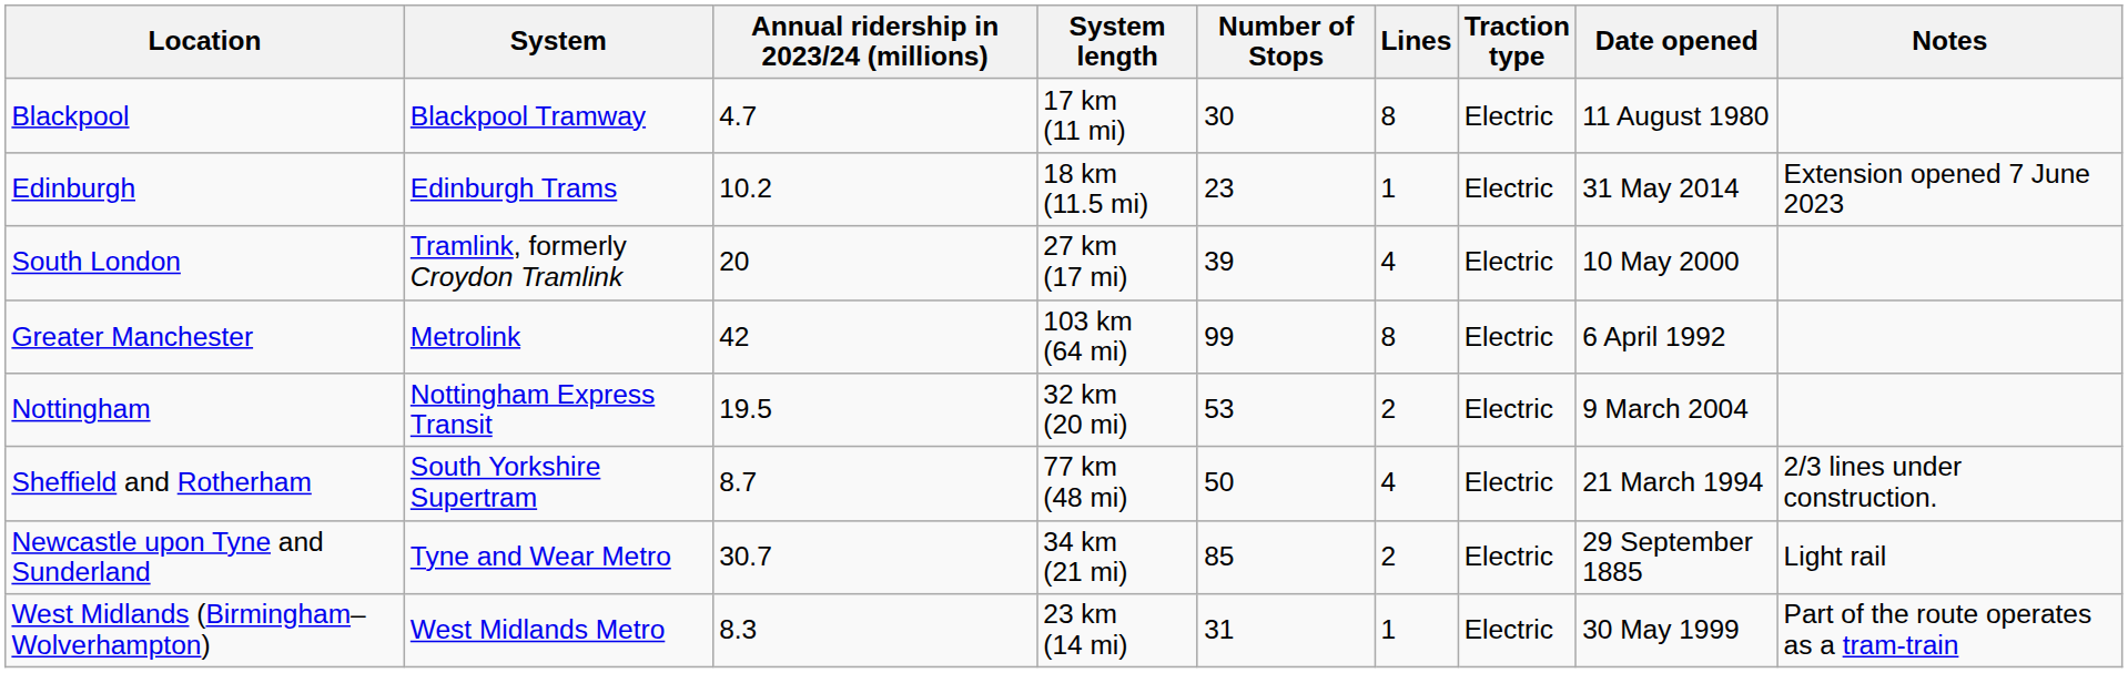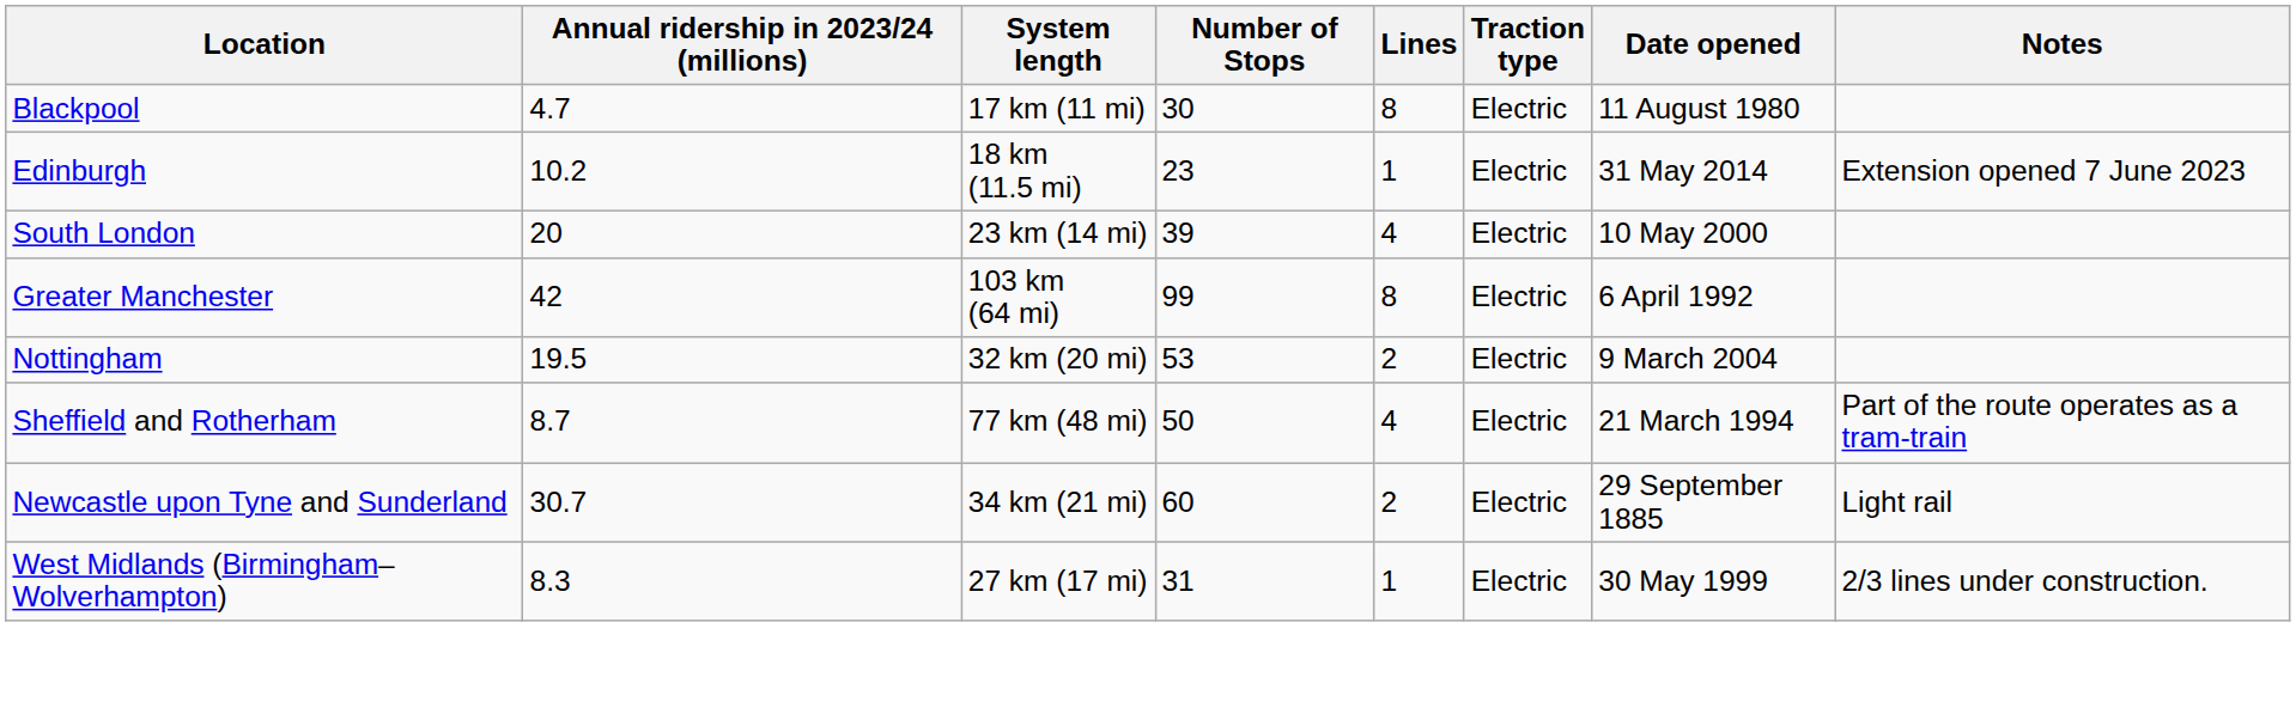- column: System | Blackpool Tramway | Edinburgh Trams | Tramlink, formerly Croydon Tramlink | Metrolink | Nottingham Express Transit | South Yorkshire Supertram | Tyne and Wear Metro | West Midlands Metro
South London | System length: 27 km (17 mi) -> 23 km (14 mi)
Sheffield and Rotherham | Notes: 2/3 lines under construction. -> Part of the route operates as a tram-train
Newcastle upon Tyne and Sunderland | Number of Stops: 85 -> 60
West Midlands (Birmingham–Wolverhampton) | System length: 23 km (14 mi) -> 27 km (17 mi)
West Midlands (Birmingham–Wolverhampton) | Notes: Part of the route operates as a tram-train -> 2/3 lines under construction.
